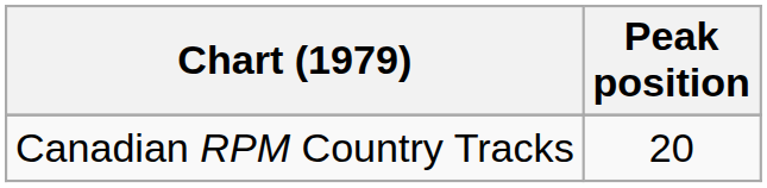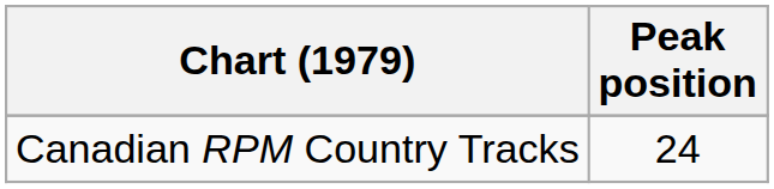Canadian RPM Country Tracks | Peak position: 20 -> 24
